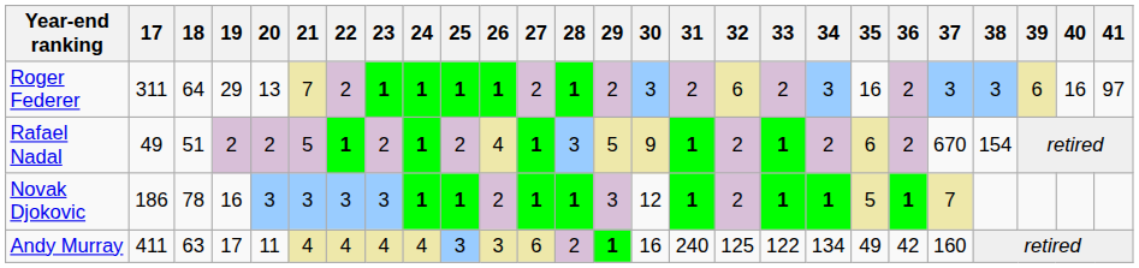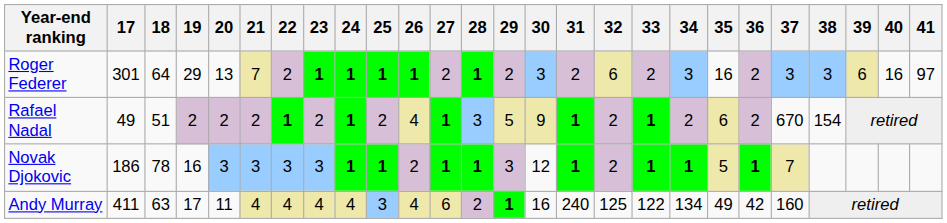Roger Federer | 17: 311 -> 301
Rafael Nadal | 21: 5 -> 2
Andy Murray | 26: 3 -> 4
